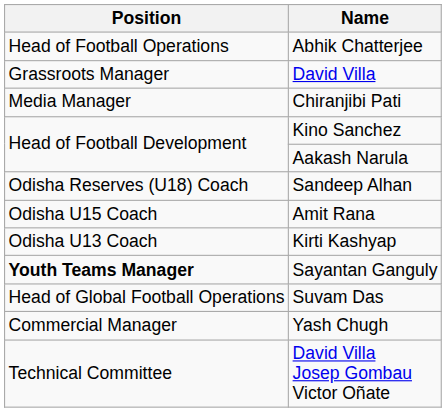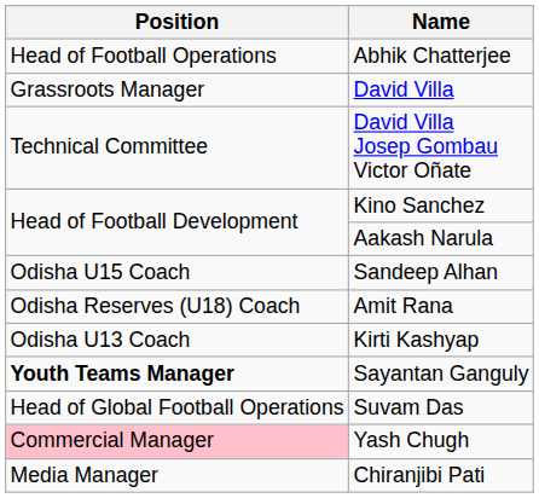rows swapped: David Villa Josep Gombau Victor Oñate <-> Chiranjibi Pati
Sandeep Alhan | Position: Odisha Reserves (U18) Coach -> Odisha U15 Coach
Amit Rana | Position: Odisha U15 Coach -> Odisha Reserves (U18) Coach
Yash Chugh | Position: no background -> pink background
